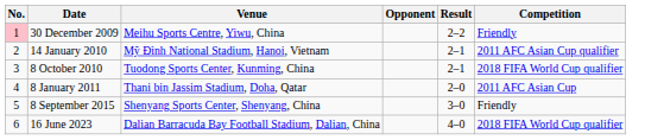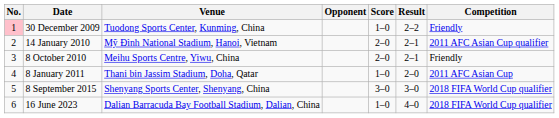+ column: Score | 1–0 | 2–0 | 2–0 | 1–0 | 3–0 | 1–0
30 December 2009 | Venue: Meihu Sports Centre, Yiwu, China -> Tuodong Sports Center, Kunming, China
8 October 2010 | Venue: Tuodong Sports Center, Kunming, China -> Meihu Sports Centre, Yiwu, China
8 October 2010 | Competition: 2018 FIFA World Cup qualifier -> Friendly
8 September 2015 | Competition: Friendly -> 2018 FIFA World Cup qualifier
